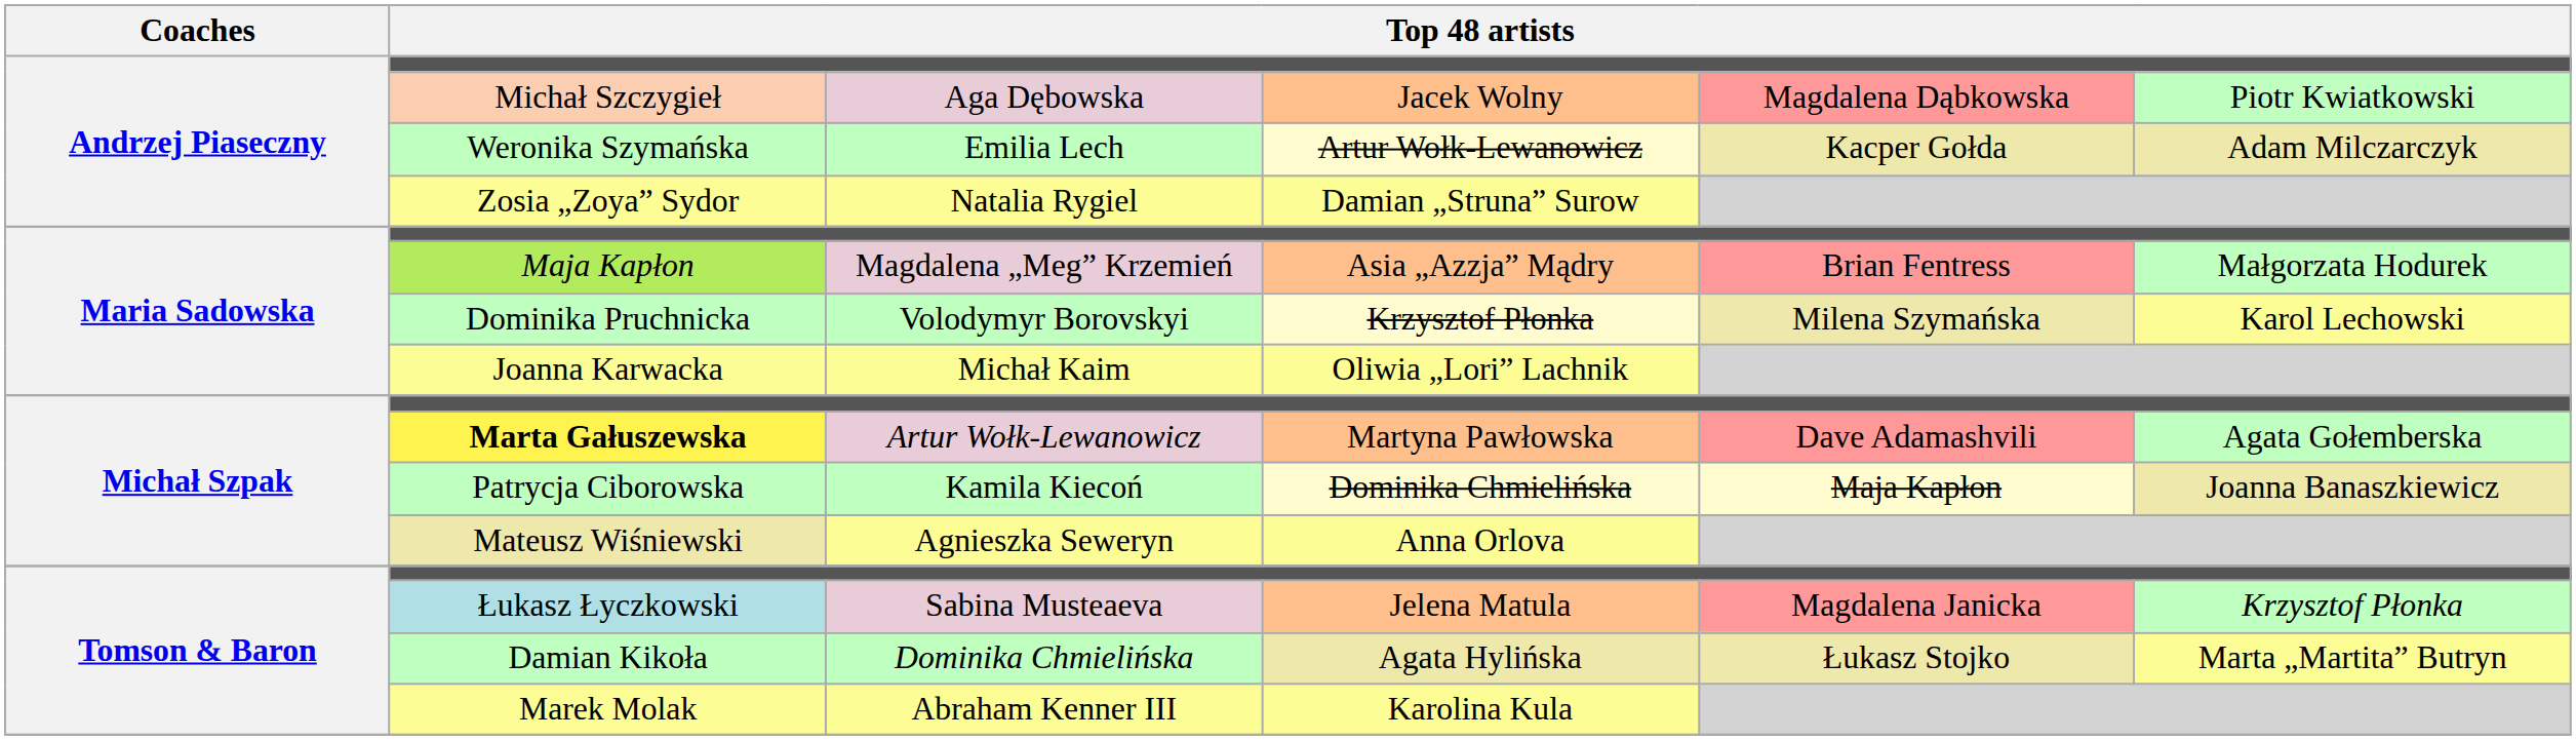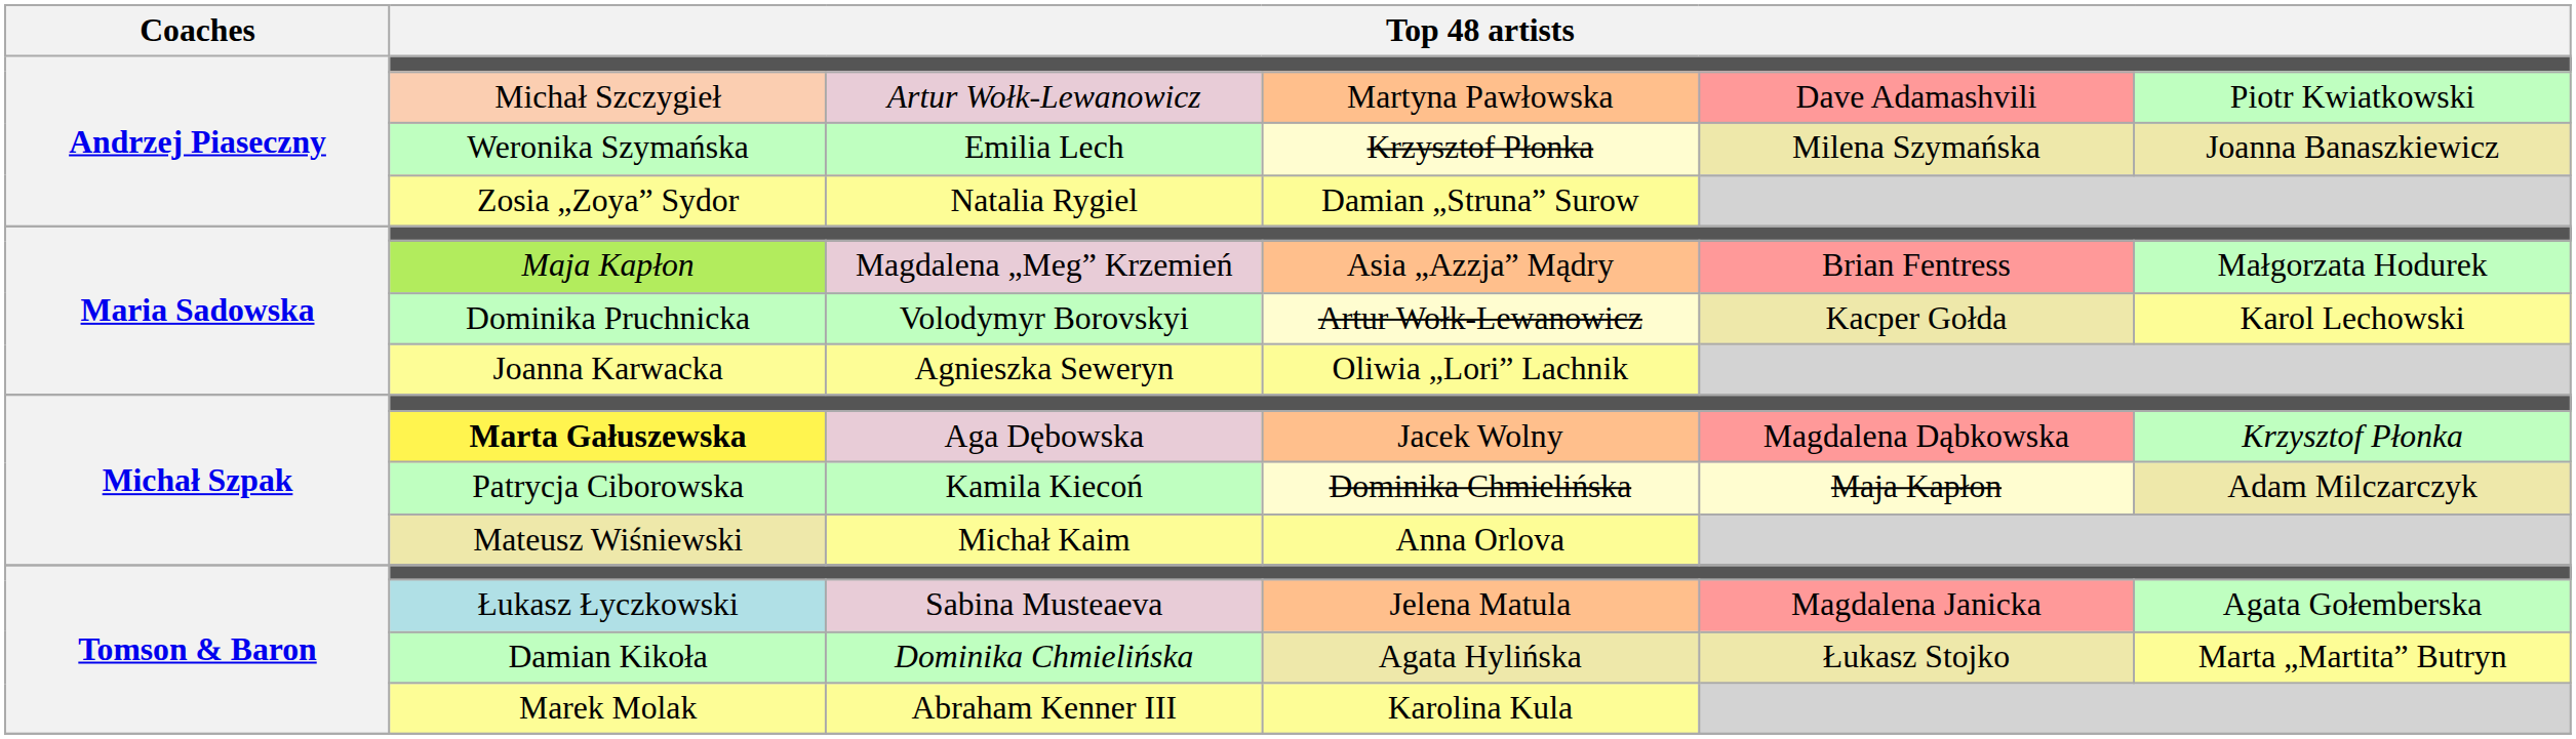Michał Szczygieł | column 3: Aga Dębowska -> Artur Wołk-Lewanowicz
Michał Szczygieł | column 4: Jacek Wolny -> Martyna Pawłowska
Michał Szczygieł | column 5: Magdalena Dąbkowska -> Dave Adamashvili
Weronika Szymańska | column 4: Artur Wołk-Lewanowicz -> Krzysztof Płonka
Weronika Szymańska | column 5: Kacper Gołda -> Milena Szymańska
Weronika Szymańska | column 6: Adam Milczarczyk -> Joanna Banaszkiewicz
Dominika Pruchnicka | column 4: Krzysztof Płonka -> Artur Wołk-Lewanowicz
Dominika Pruchnicka | column 5: Milena Szymańska -> Kacper Gołda
Joanna Karwacka | column 3: Michał Kaim -> Agnieszka Seweryn
Marta Gałuszewska | column 3: Artur Wołk-Lewanowicz -> Aga Dębowska
Marta Gałuszewska | column 4: Martyna Pawłowska -> Jacek Wolny
Marta Gałuszewska | column 5: Dave Adamashvili -> Magdalena Dąbkowska
Marta Gałuszewska | column 6: Agata Gołemberska -> Krzysztof Płonka
Patrycja Ciborowska | column 6: Joanna Banaszkiewicz -> Adam Milczarczyk
Mateusz Wiśniewski | column 3: Agnieszka Seweryn -> Michał Kaim
Łukasz Łyczkowski | column 6: Krzysztof Płonka -> Agata Gołemberska
